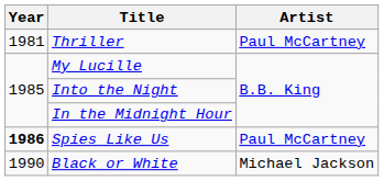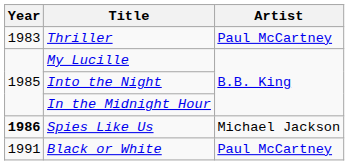Thriller | Year: 1981 -> 1983
Spies Like Us | Artist: Paul McCartney -> Michael Jackson
Black or White | Year: 1990 -> 1991
Black or White | Artist: Michael Jackson -> Paul McCartney
